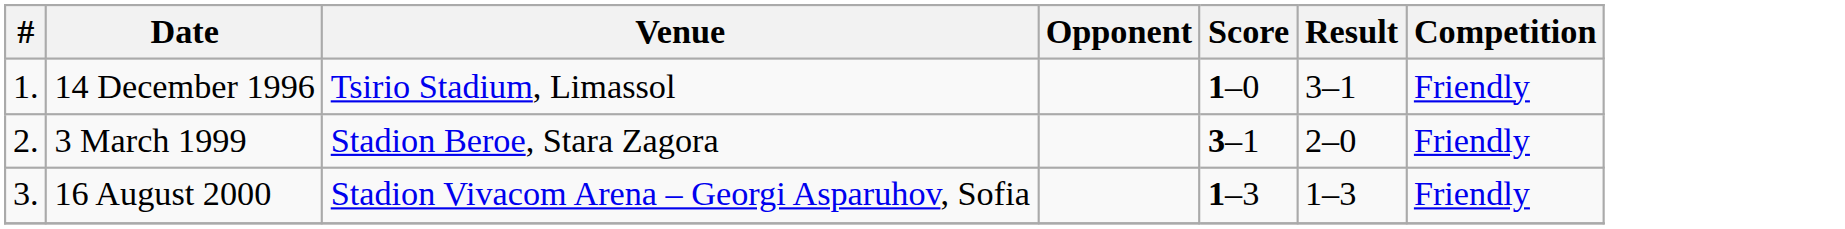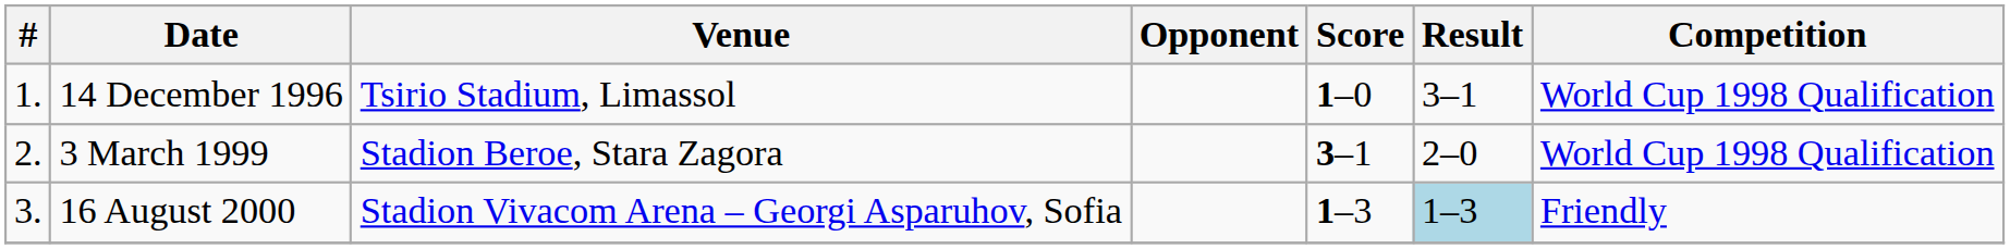14 December 1996 | Competition: Friendly -> World Cup 1998 Qualification
3 March 1999 | Competition: Friendly -> World Cup 1998 Qualification
16 August 2000 | Result: no background -> lightblue background
